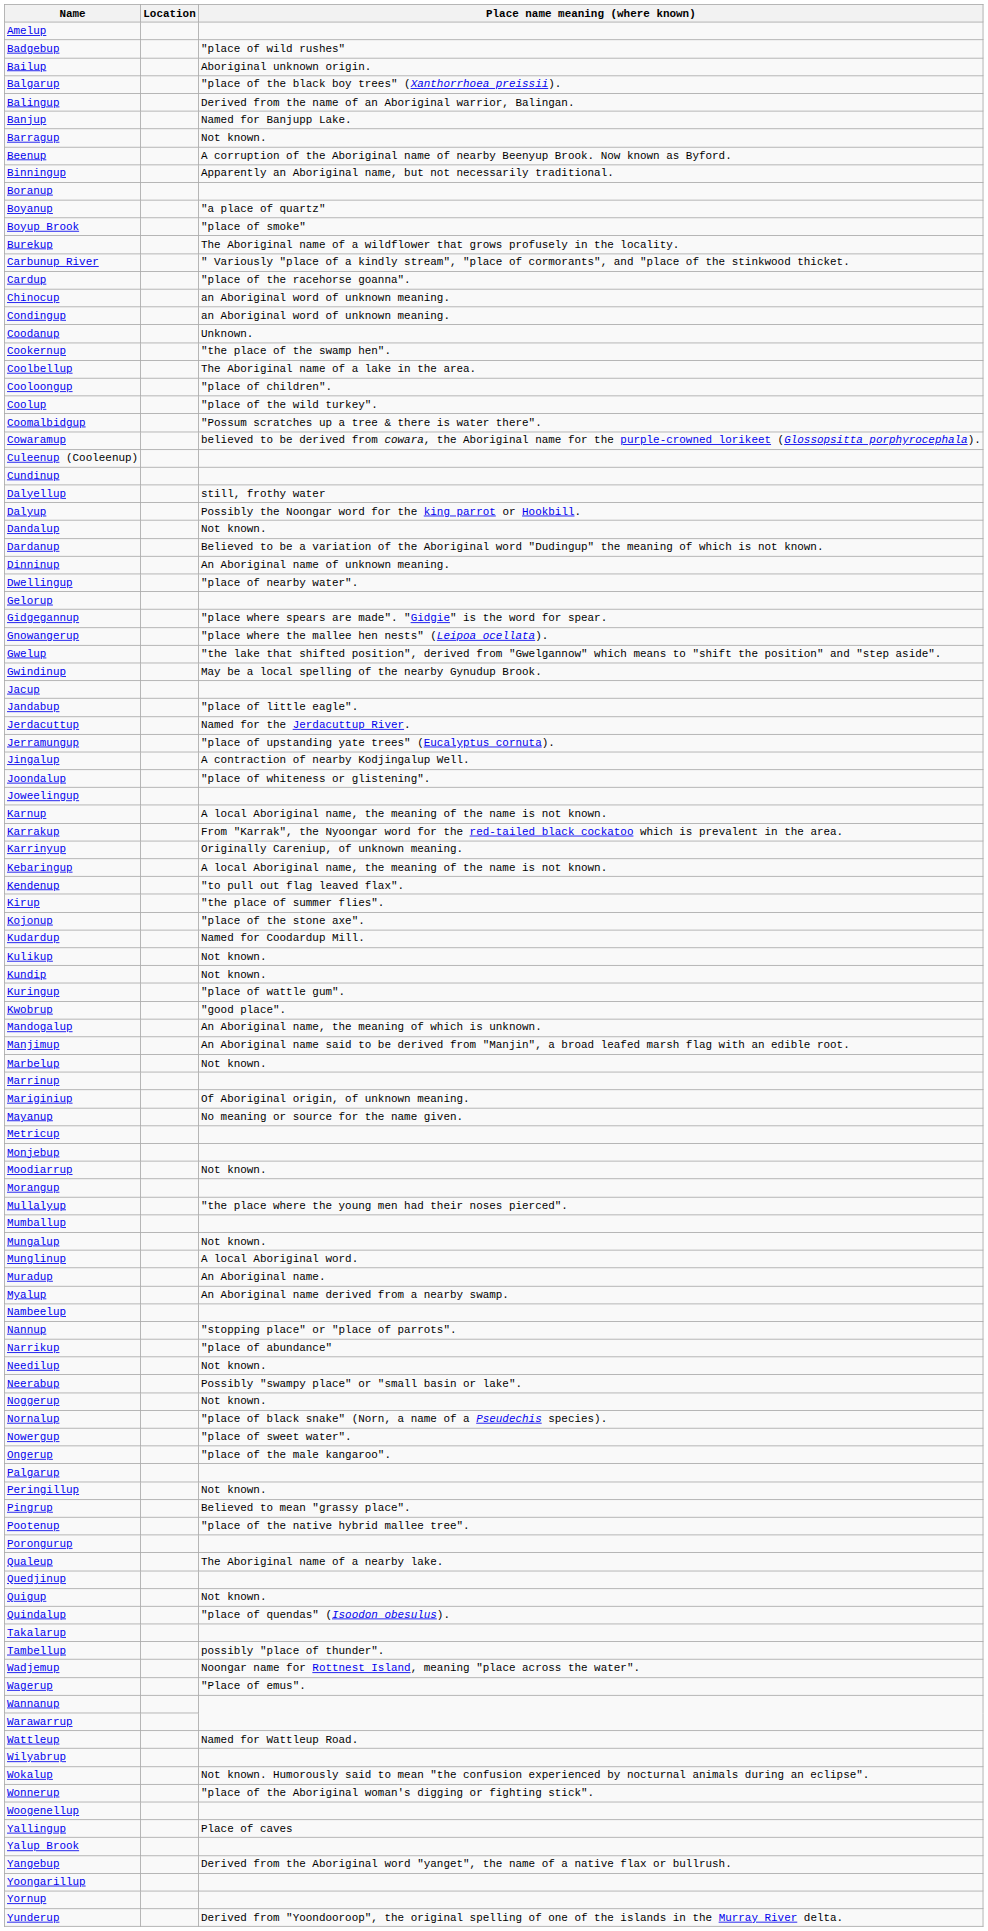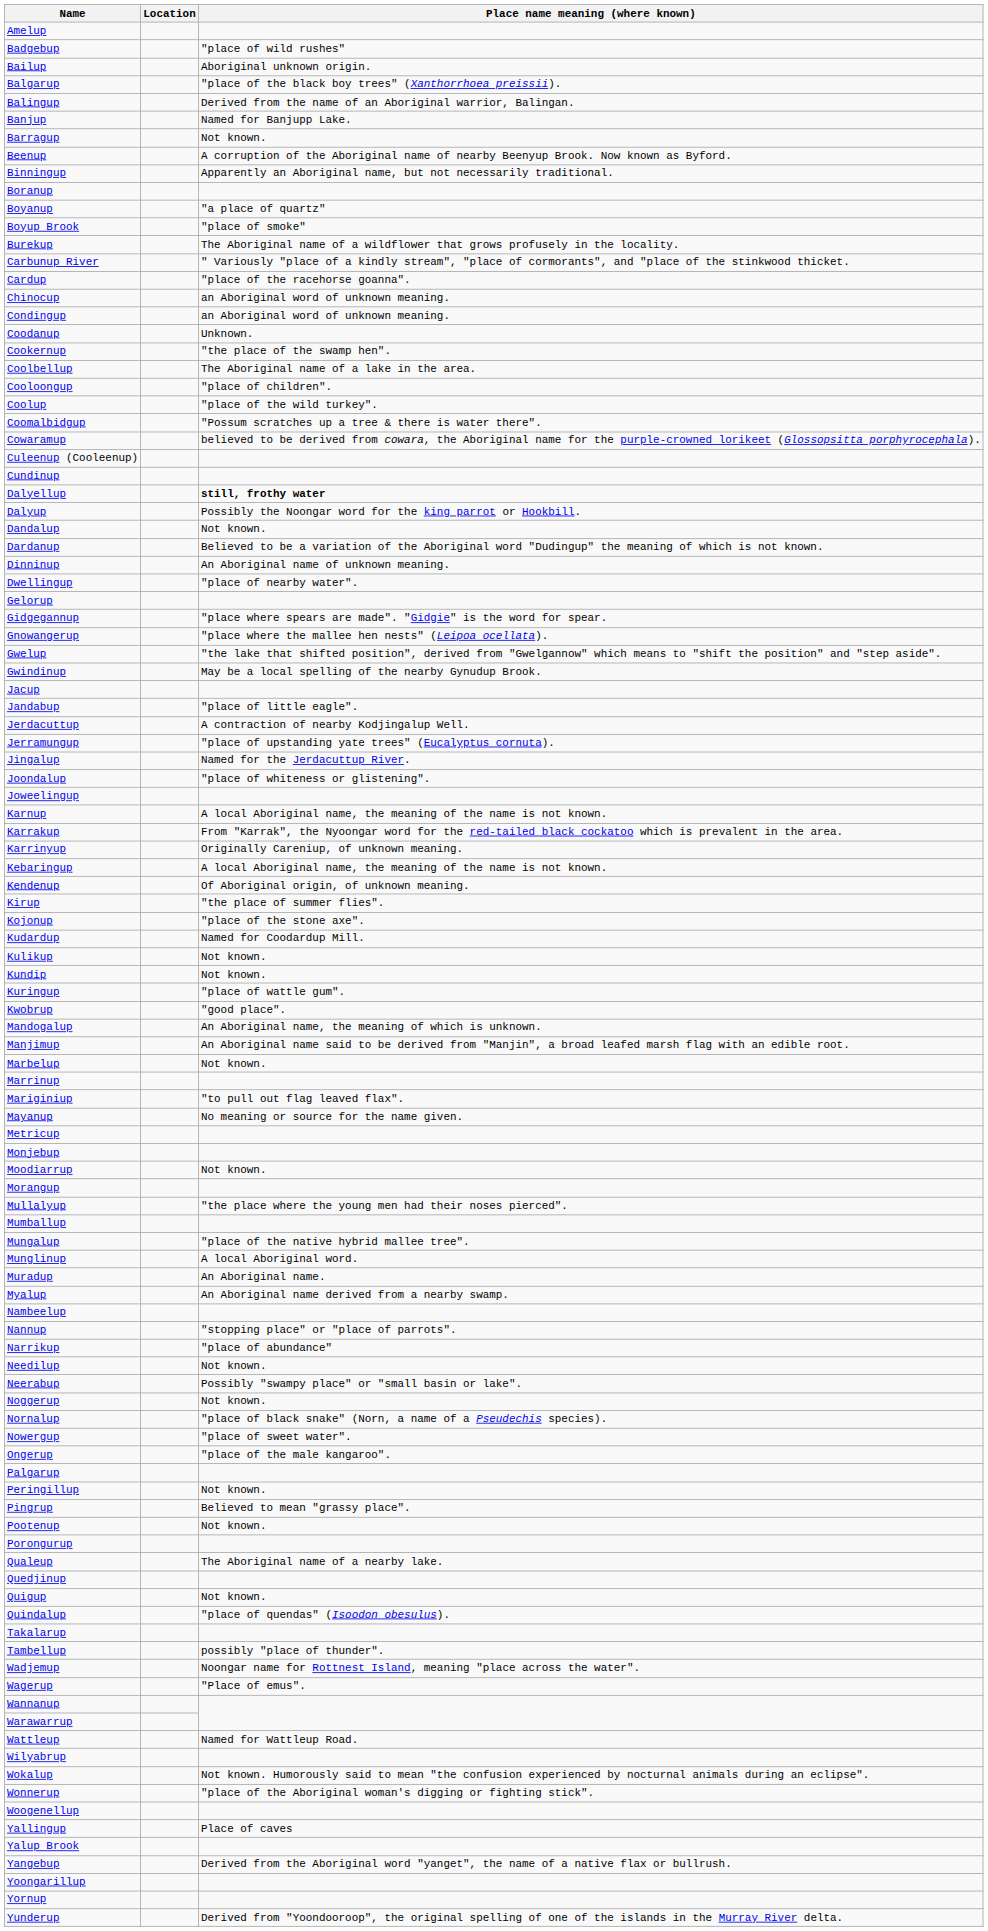Dalyellup | Place name meaning (where known): normal -> bold
Jerdacuttup | Place name meaning (where known): Named for the Jerdacuttup River. -> A contraction of nearby Kodjingalup Well.
Jingalup | Place name meaning (where known): A contraction of nearby Kodjingalup Well. -> Named for the Jerdacuttup River.
Kendenup | Place name meaning (where known): "to pull out flag leaved flax". -> Of Aboriginal origin, of unknown meaning.
Mariginiup | Place name meaning (where known): Of Aboriginal origin, of unknown meaning. -> "to pull out flag leaved flax".
Mungalup | Place name meaning (where known): Not known. -> "place of the native hybrid mallee tree".
Pootenup | Place name meaning (where known): "place of the native hybrid mallee tree". -> Not known.
